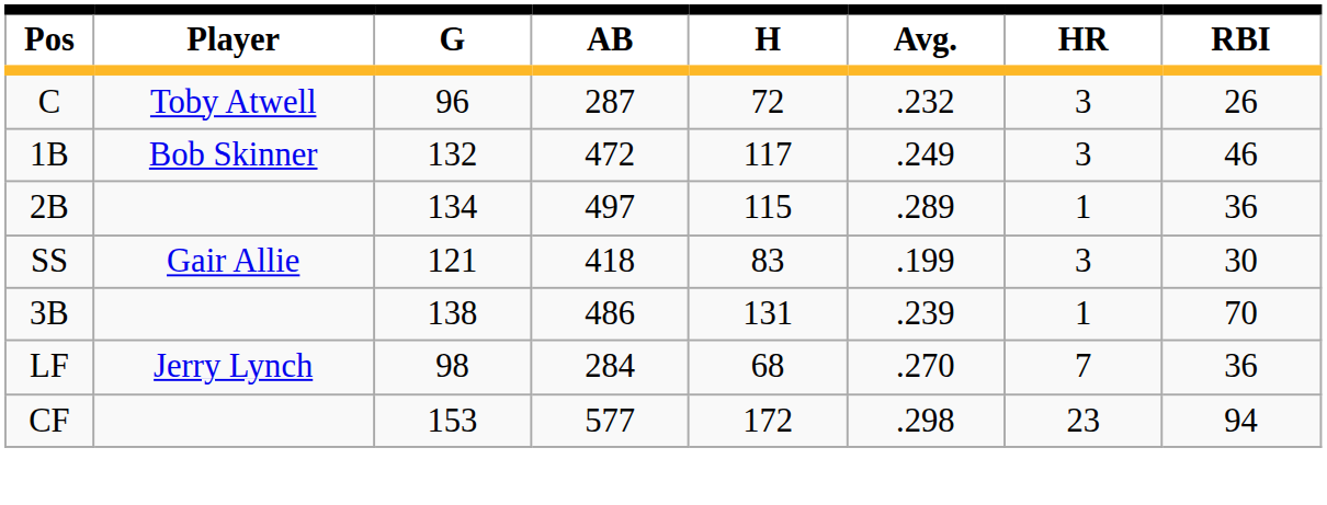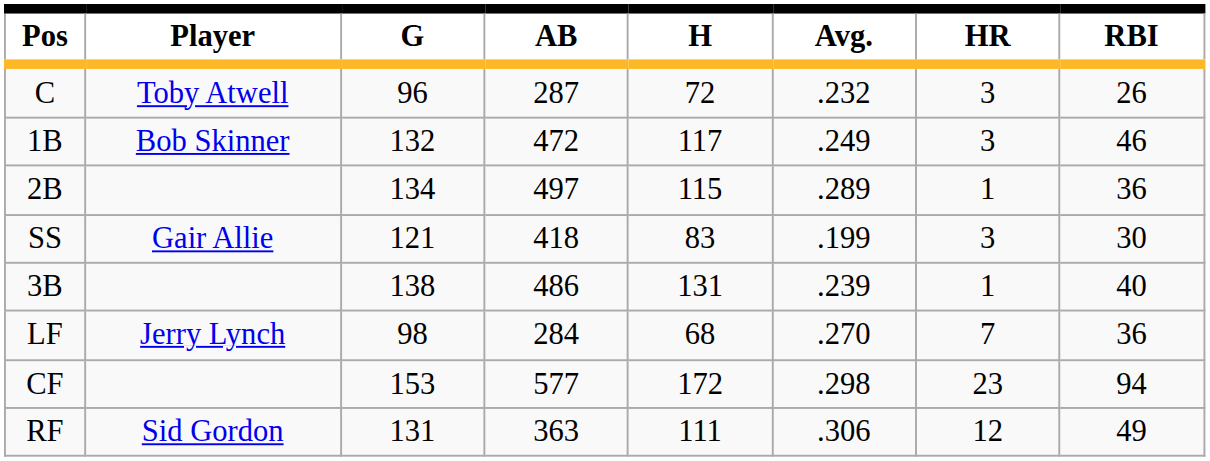3B | RBI: 70 -> 40
+ row: RF | Sid Gordon | 131 | 363 | 111 | .306 | 12 | 49
